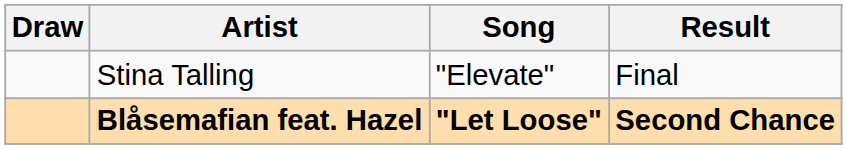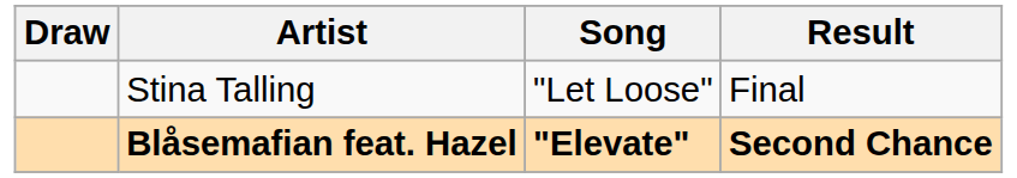Stina Talling | Song: "Elevate" -> "Let Loose"
Blåsemafian feat. Hazel | Song: "Let Loose" -> "Elevate"
